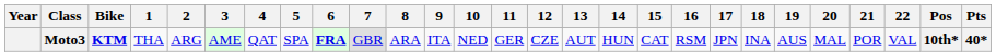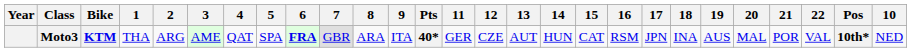columns swapped: 10 <-> Pts
